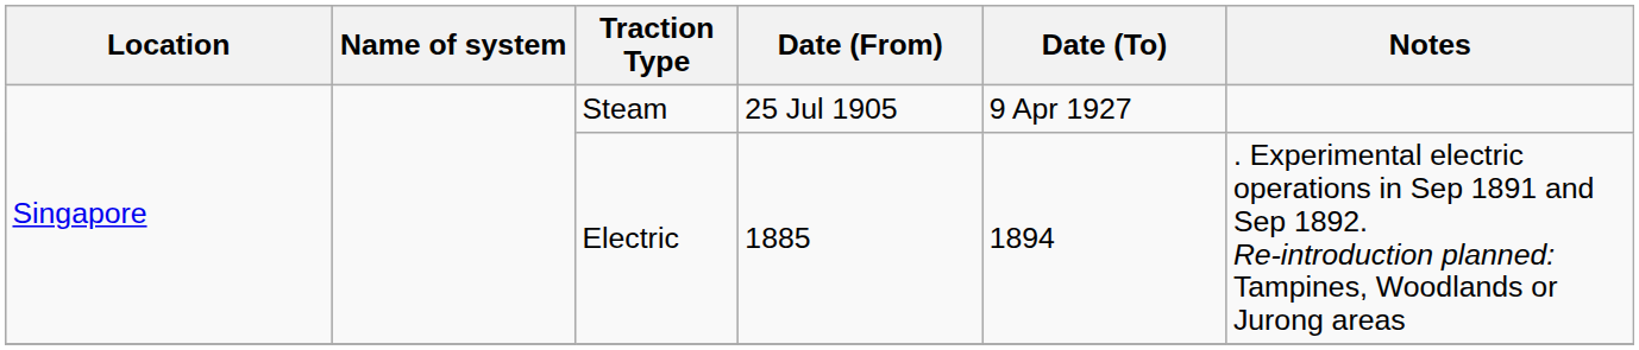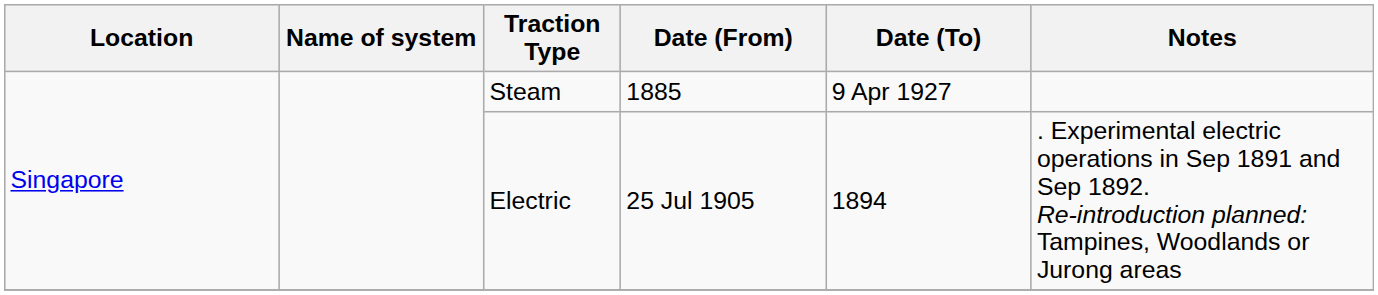Steam | Date (From): 25 Jul 1905 -> 1885
Electric | Date (From): 1885 -> 25 Jul 1905
